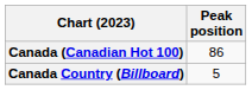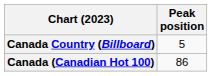rows swapped: Canada (Canadian Hot 100) <-> Canada Country (Billboard)
